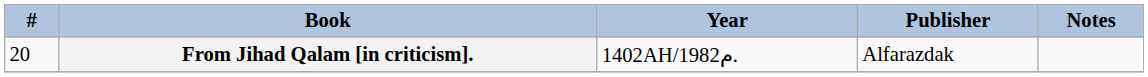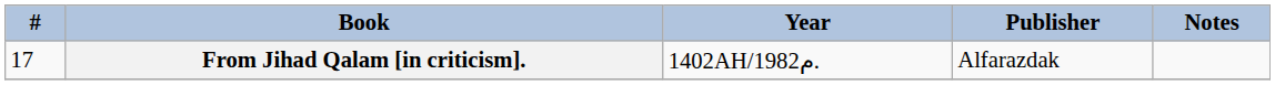From Jihad Qalam [in criticism]. | #: 20 -> 17
